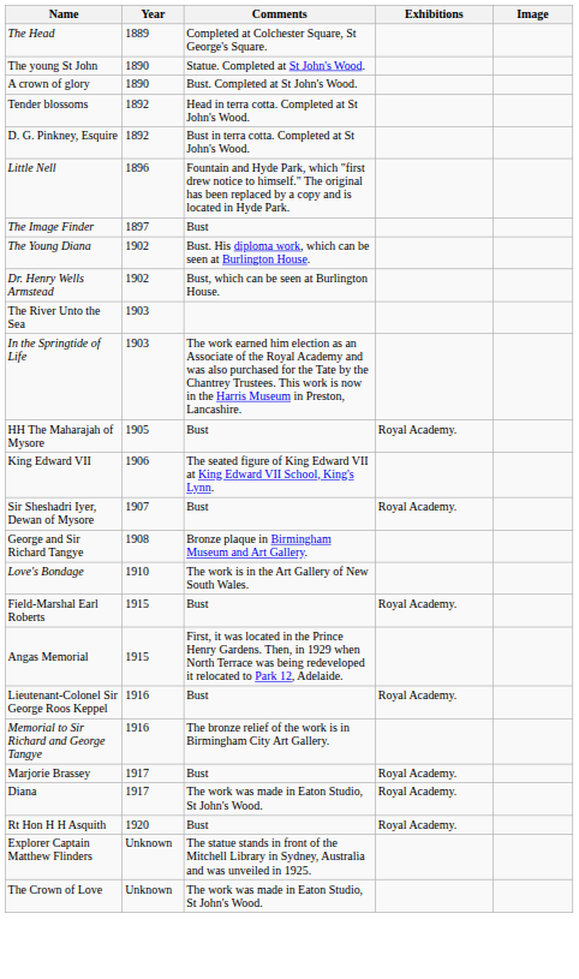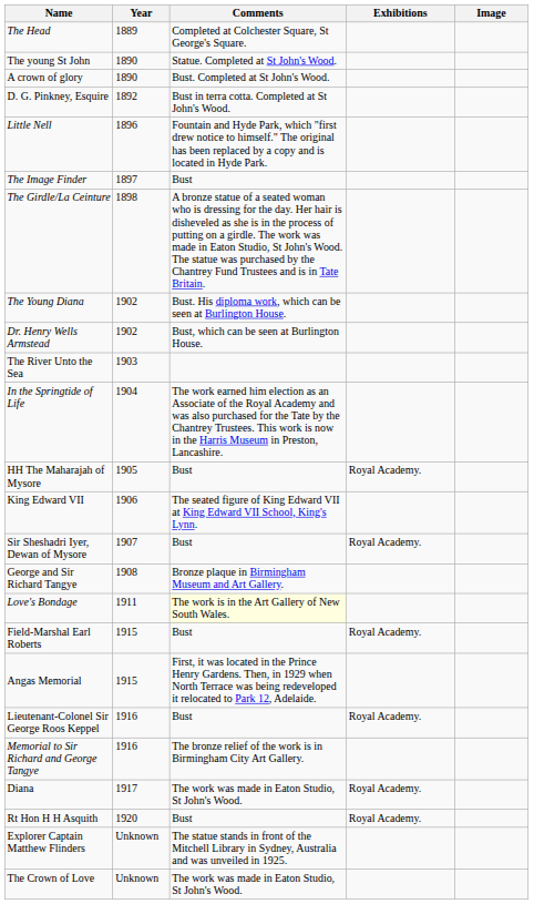- row: Tender blossoms | 1892 | Head in terra cotta. Completed at St John's Wood.
+ row: The Girdle/La Ceinture | 1898 | A bronze statue of a seated woman who is dressing for the day. Her hair is disheveled as she is in the process of putting on a girdle. The work was made in Eaton Studio, St John's Wood. The statue was purchased by the Chantrey Fund Trustees and is in Tate Britain.
In the Springtide of Life | Year: 1903 -> 1904
Love's Bondage | Year: 1910 -> 1911
Love's Bondage | Comments: no background -> lightyellow background
- row: Marjorie Brassey | 1917 | Bust | Royal Academy.
